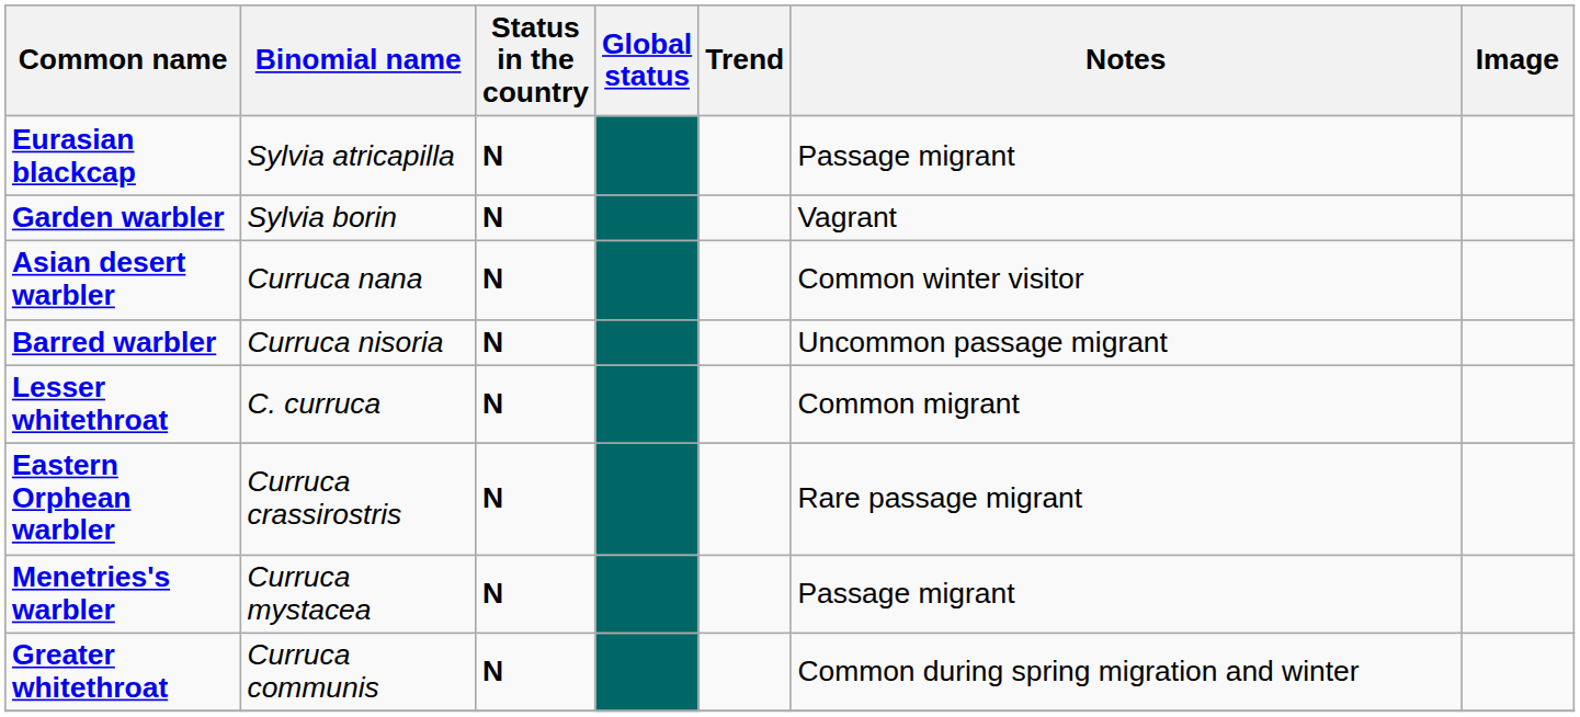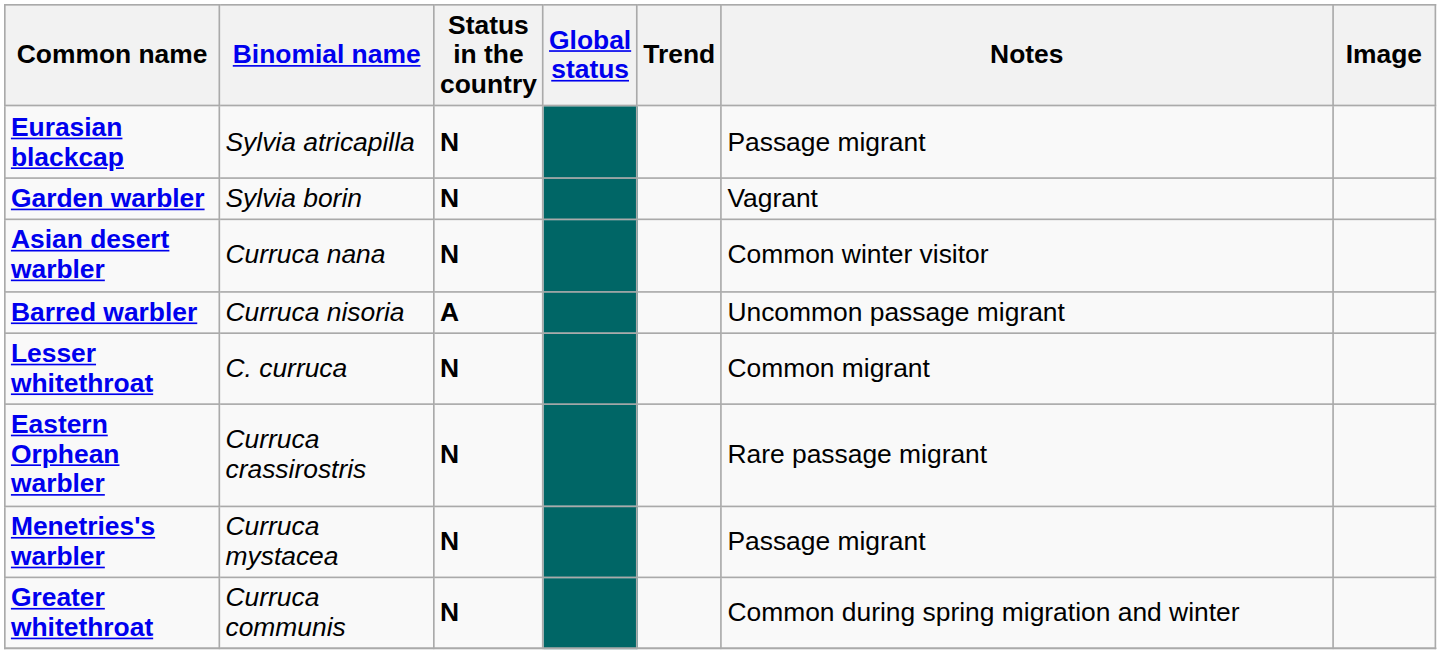Barred warbler | Status in the country: N -> A
